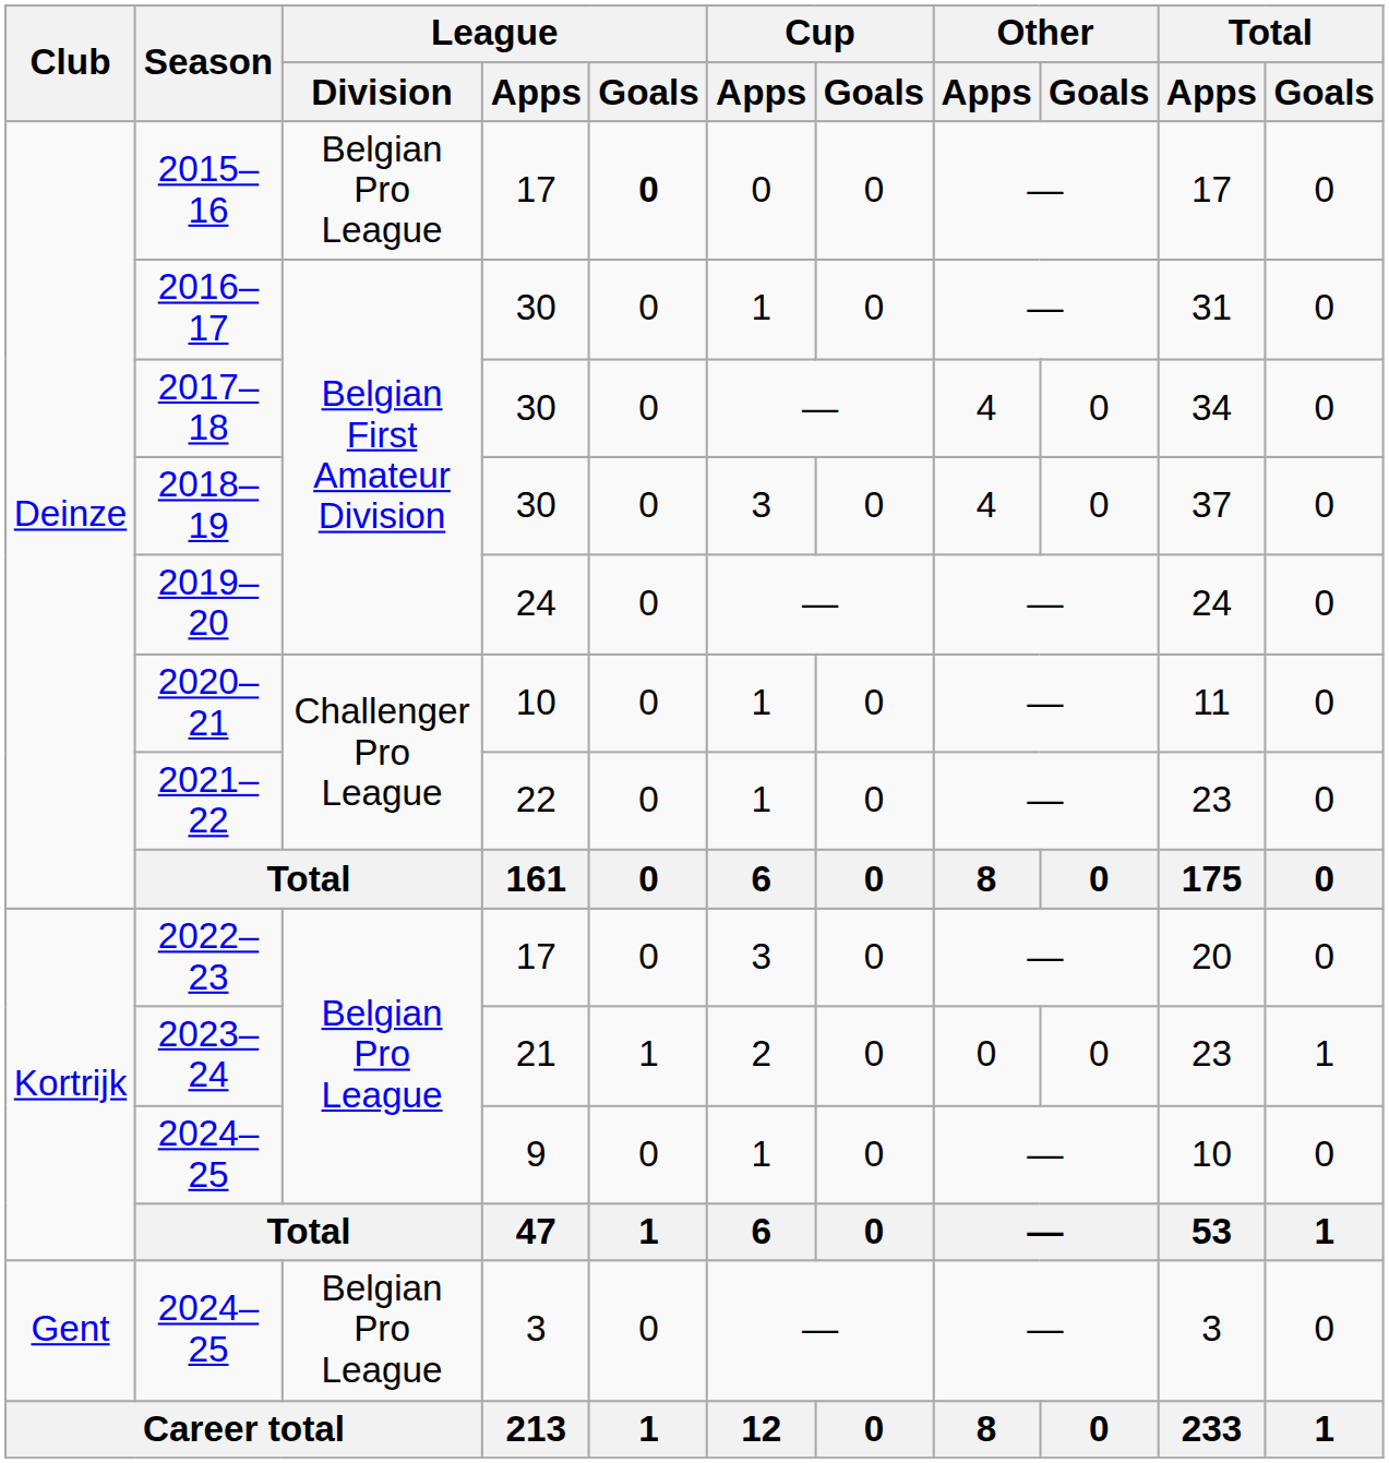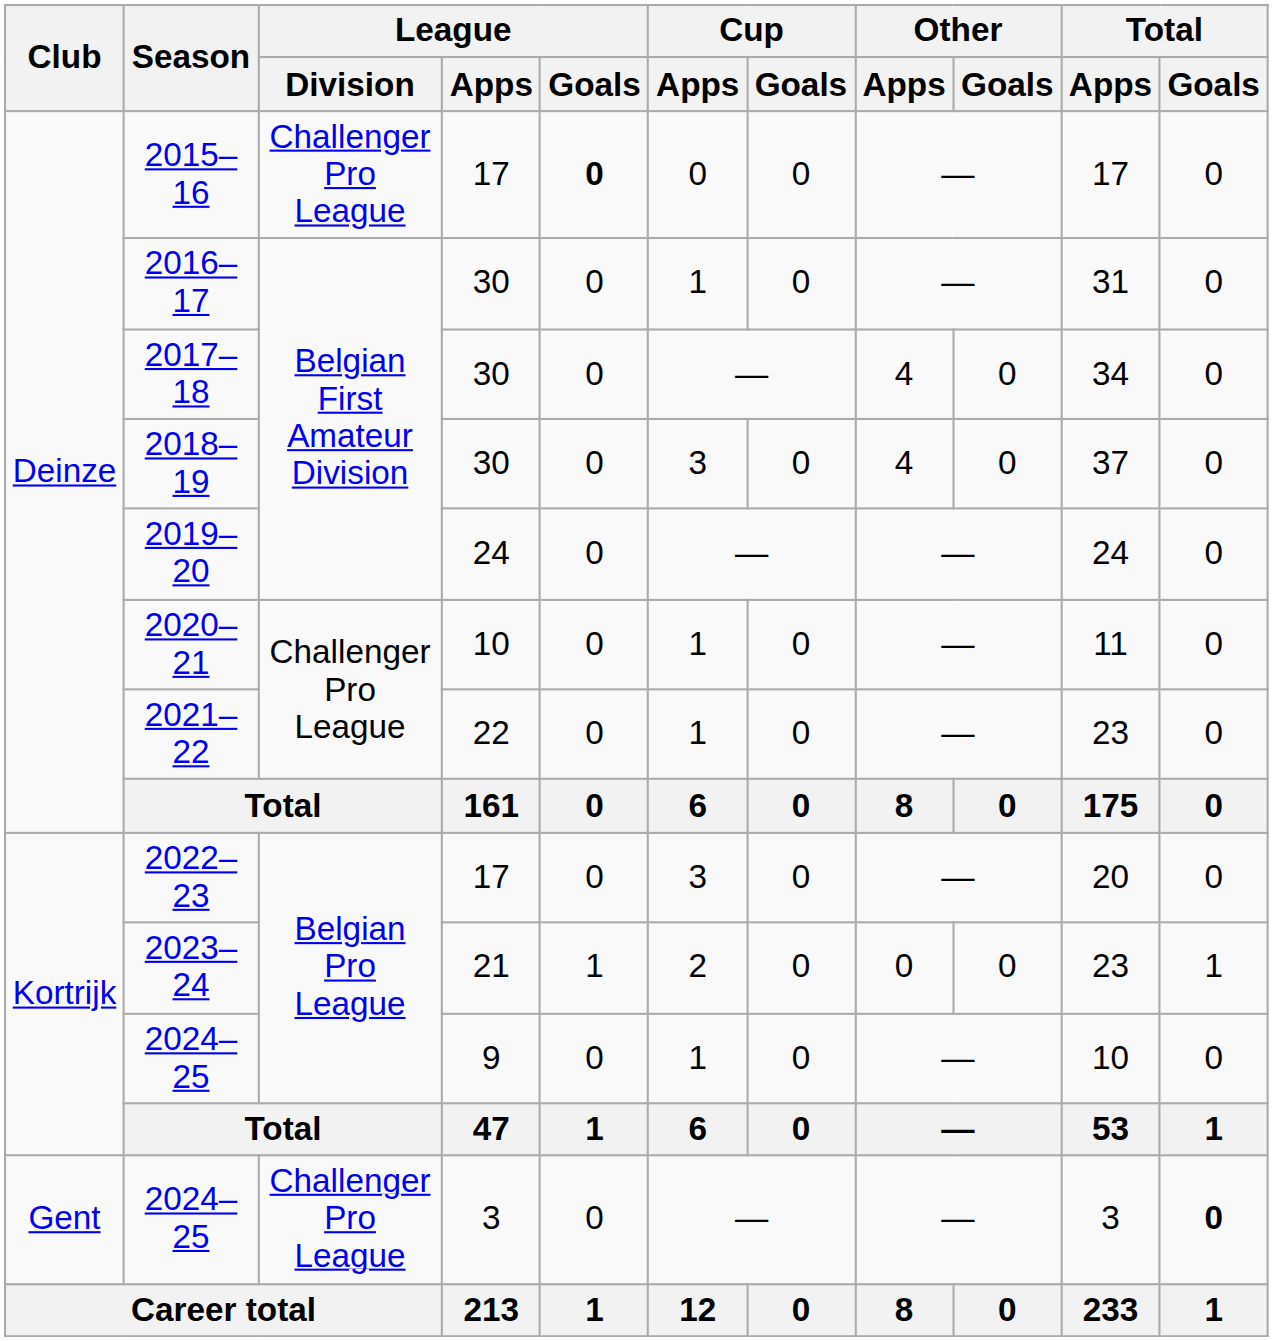2015–16 | League / Division: Belgian Pro League -> Challenger Pro League
2024–25 / 3 | League / Division: Belgian Pro League -> Challenger Pro League
2024–25 / 3 | Total / Goals: normal -> bold
